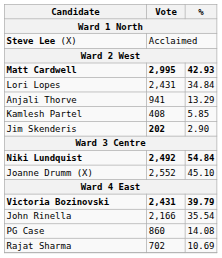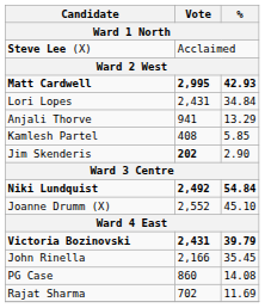John Rinella | %: 35.54 -> 35.45
Rajat Sharma | %: 10.69 -> 11.69
